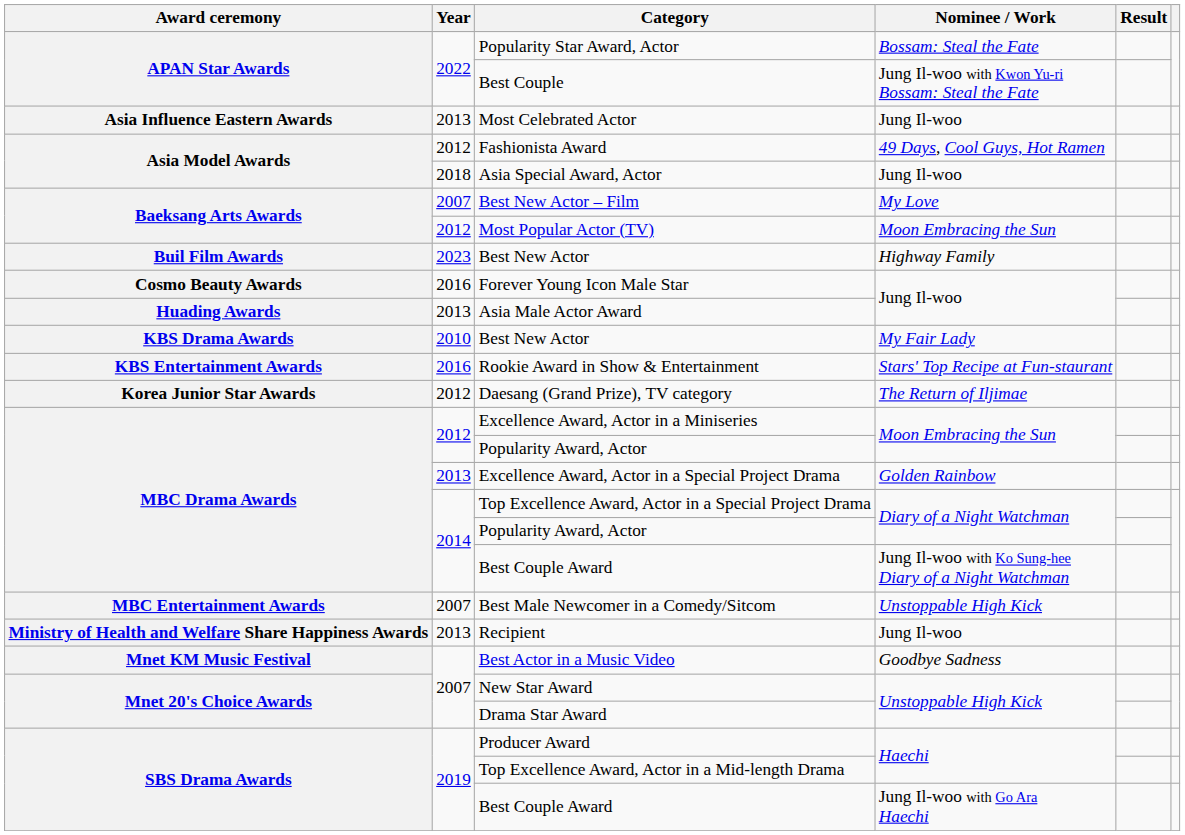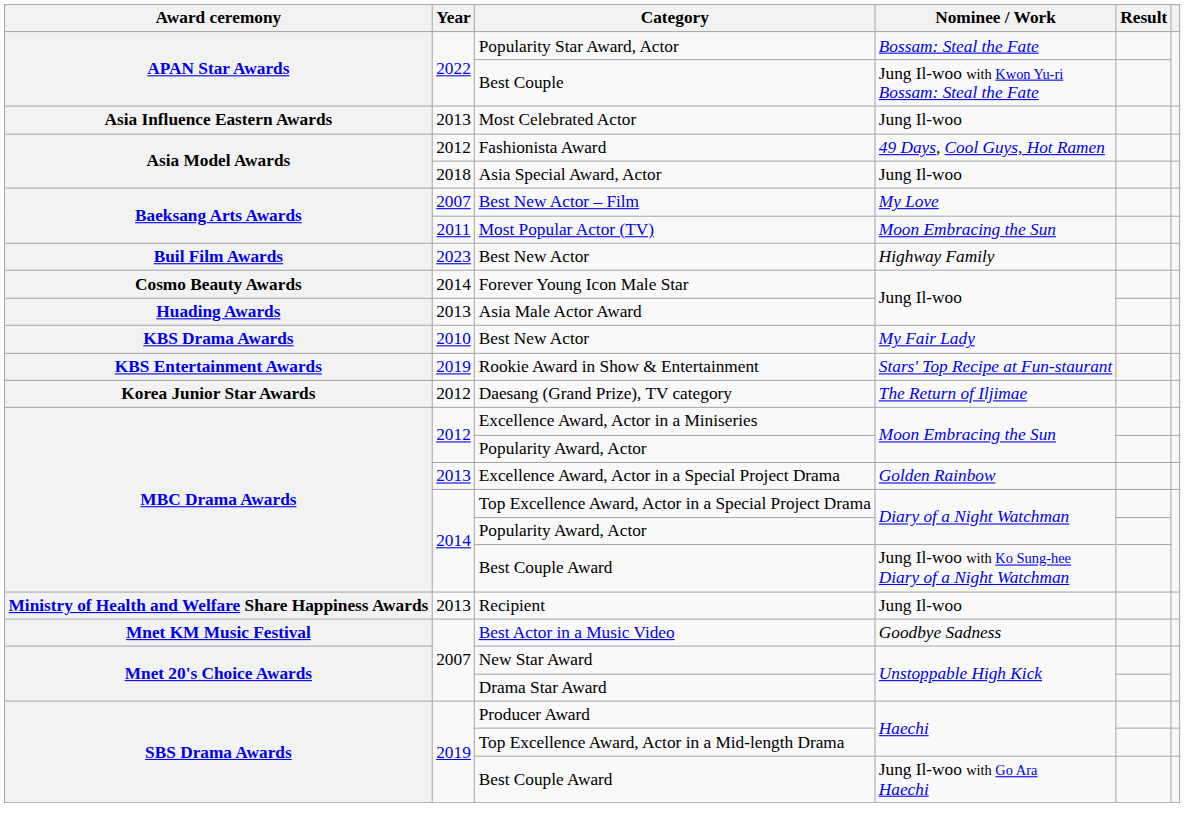Most Popular Actor (TV) | Year: 2012 -> 2011
Forever Young Icon Male Star | Year: 2016 -> 2014
Rookie Award in Show & Entertainment | Year: 2016 -> 2019
- row: MBC Entertainment Awards | 2007 | Best Male Newcomer in a Comedy/Sitcom | Unstoppable High Kick
